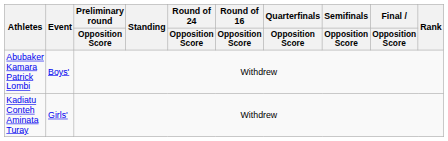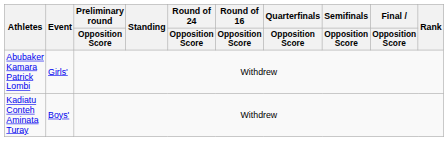Abubaker Kamara Patrick Lombi | Event: Boys' -> Girls'
Kadiatu Conteh Aminata Turay | Event: Girls' -> Boys'
